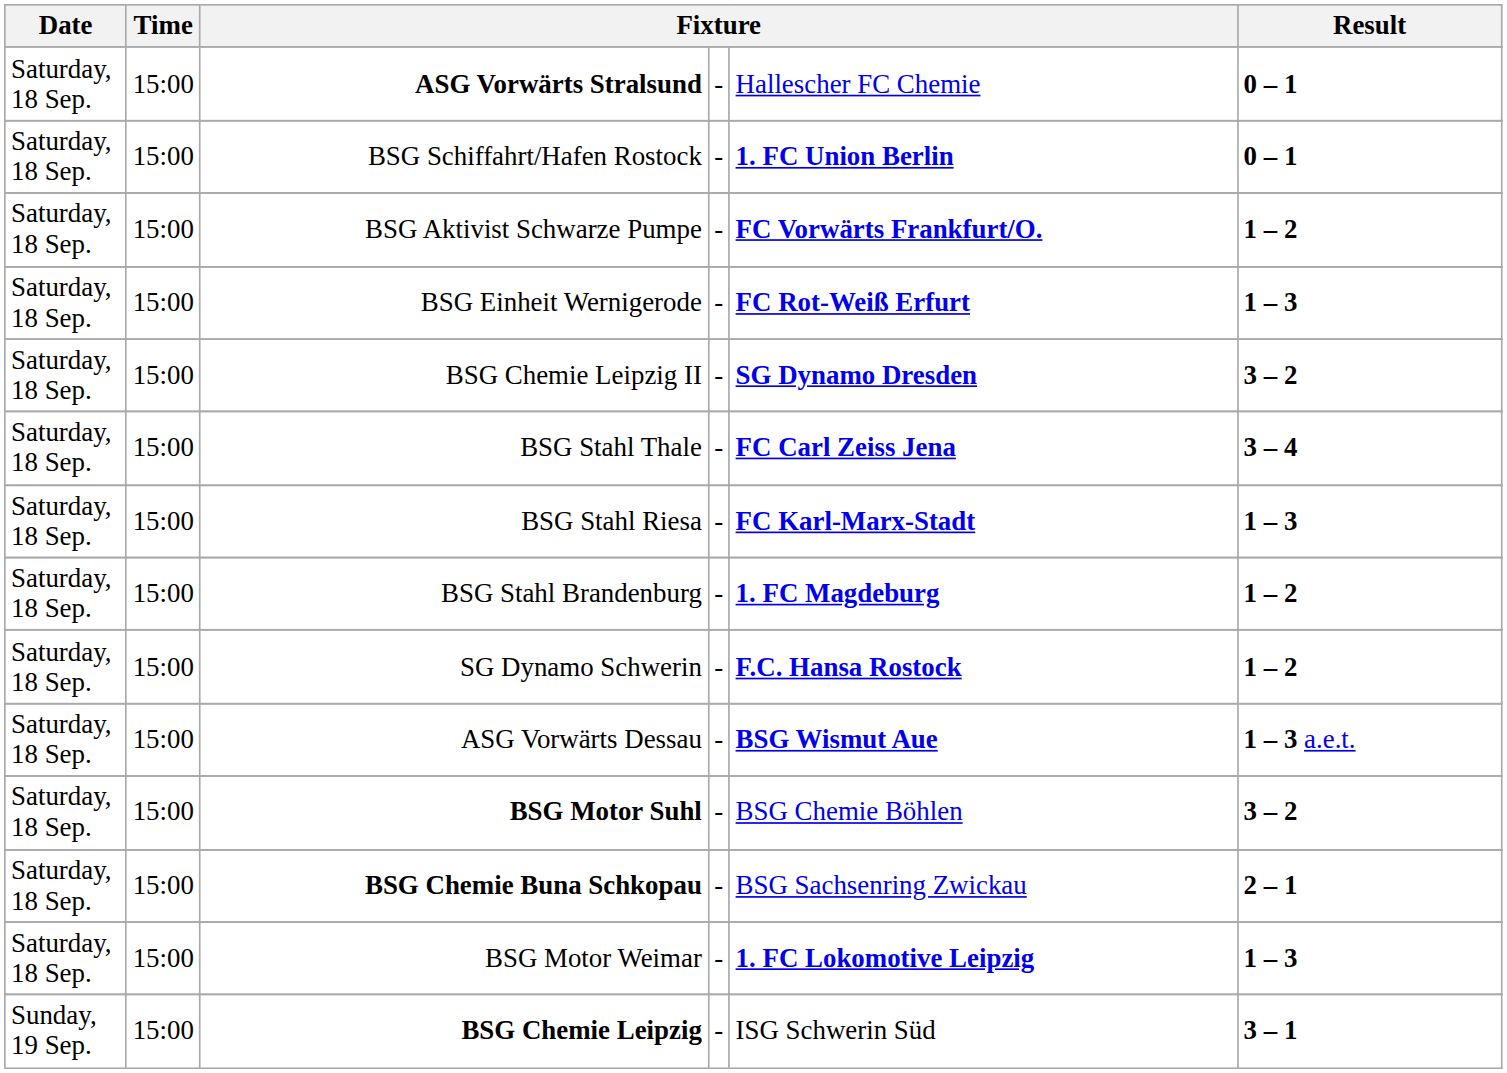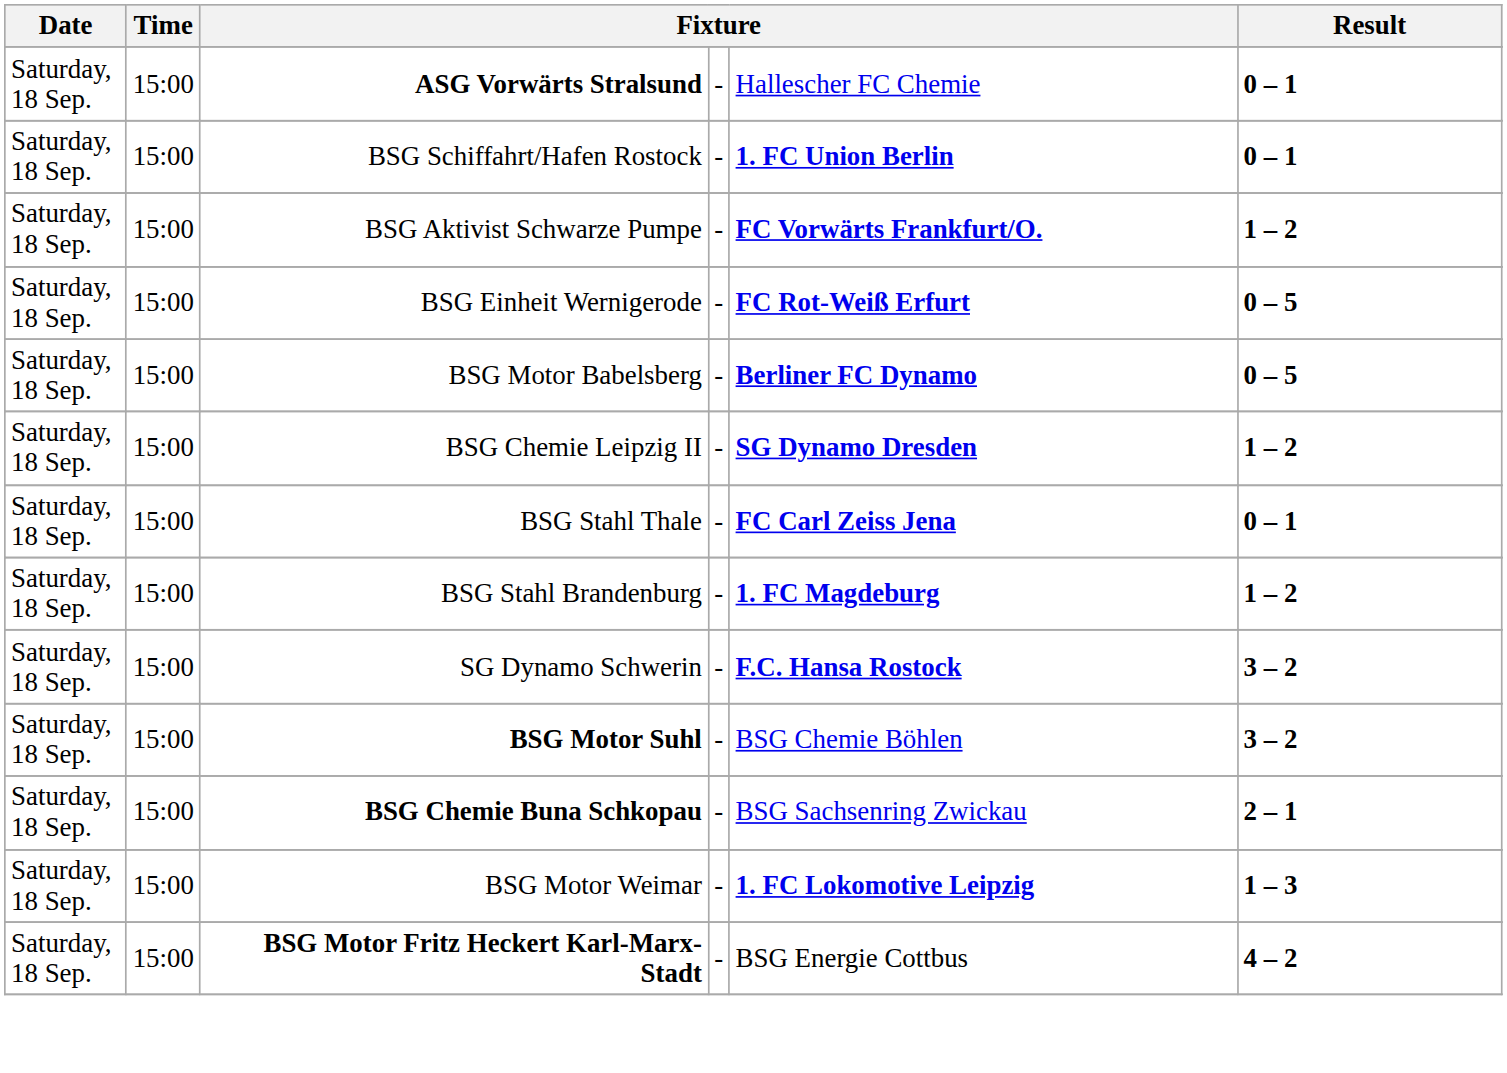BSG Einheit Wernigerode | Result: 1 – 3 -> 0 – 5
+ row: Saturday, 18 Sep. | 15:00 | BSG Motor Babelsberg | - | Berliner FC Dynamo | 0 – 5
BSG Chemie Leipzig II | Result: 3 – 2 -> 1 – 2
BSG Stahl Thale | Result: 3 – 4 -> 0 – 1
- row: Saturday, 18 Sep. | 15:00 | BSG Stahl Riesa | - | FC Karl-Marx-Stadt | 1 – 3
SG Dynamo Schwerin | Result: 1 – 2 -> 3 – 2
- row: Saturday, 18 Sep. | 15:00 | ASG Vorwärts Dessau | - | BSG Wismut Aue | 1 – 3 a.e.t.
+ row: Saturday, 18 Sep. | 15:00 | BSG Motor Fritz Heckert Karl-Marx-Stadt | - | BSG Energie Cottbus | 4 – 2
- row: Sunday, 19 Sep. | 15:00 | BSG Chemie Leipzig | - | ISG Schwerin Süd | 3 – 1
